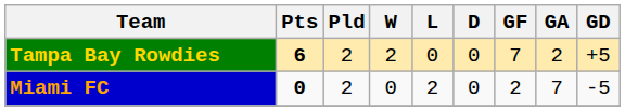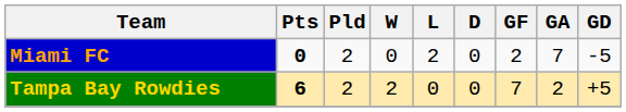rows swapped: Tampa Bay Rowdies <-> Miami FC
